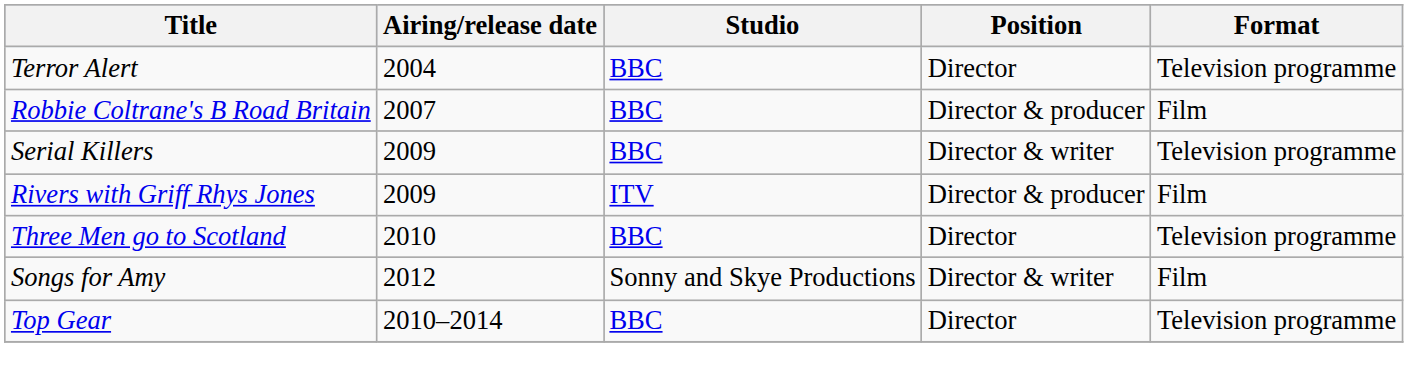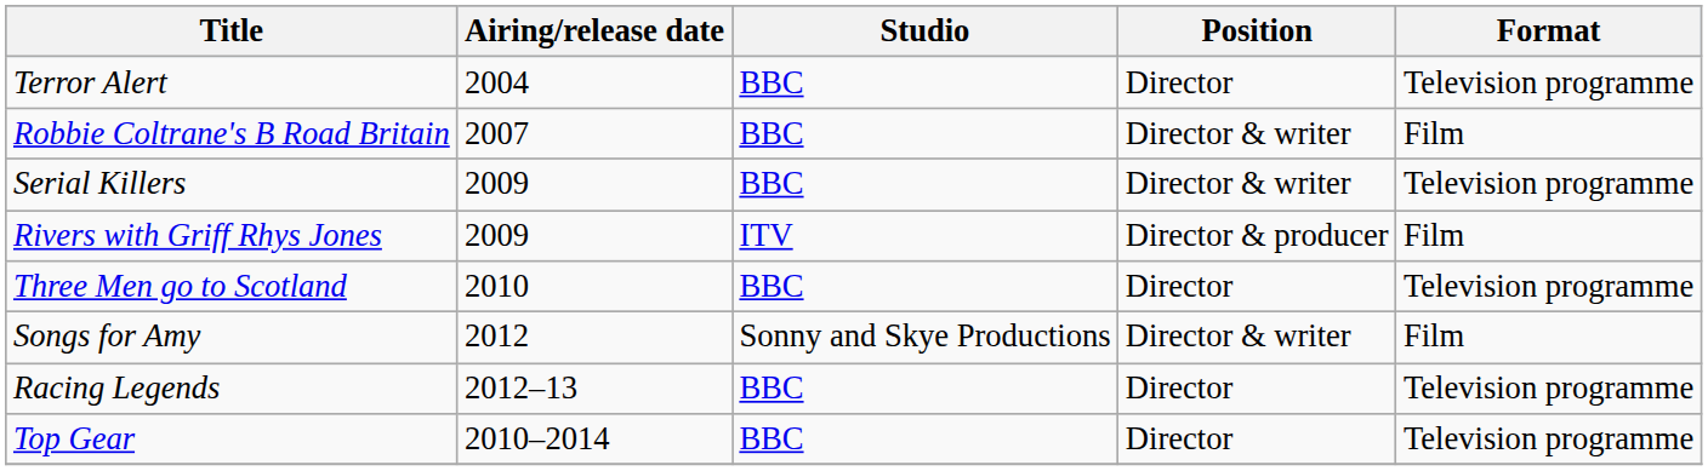Robbie Coltrane's B Road Britain | Position: Director & producer -> Director & writer
+ row: Racing Legends | 2012–13 | BBC | Director | Television programme
